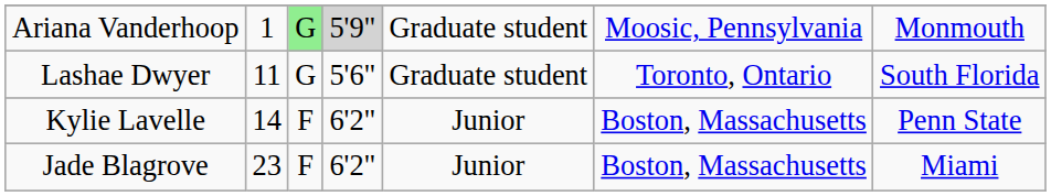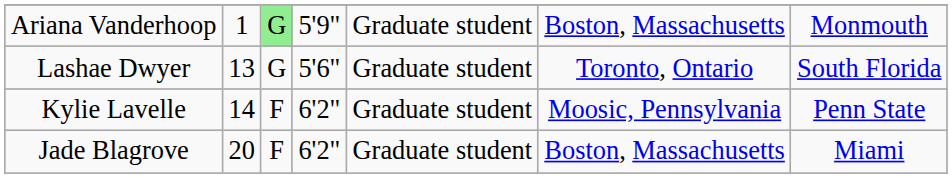Ariana Vanderhoop | column 4: lightgrey background -> no background
Ariana Vanderhoop | column 6: Moosic, Pennsylvania -> Boston, Massachusetts
Lashae Dwyer | column 2: 11 -> 13
Kylie Lavelle | column 5: Junior -> Graduate student
Kylie Lavelle | column 6: Boston, Massachusetts -> Moosic, Pennsylvania
Jade Blagrove | column 2: 23 -> 20
Jade Blagrove | column 5: Junior -> Graduate student
